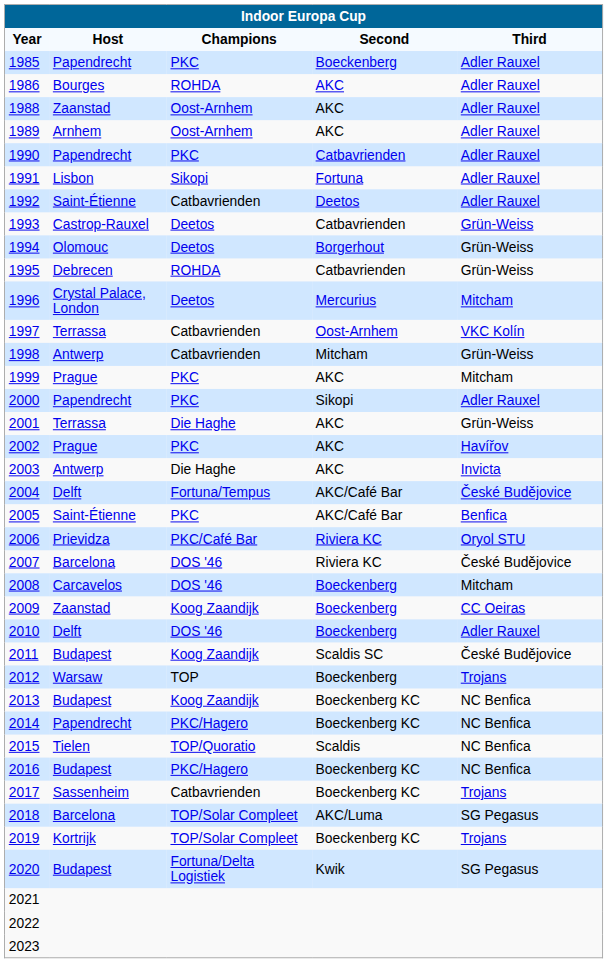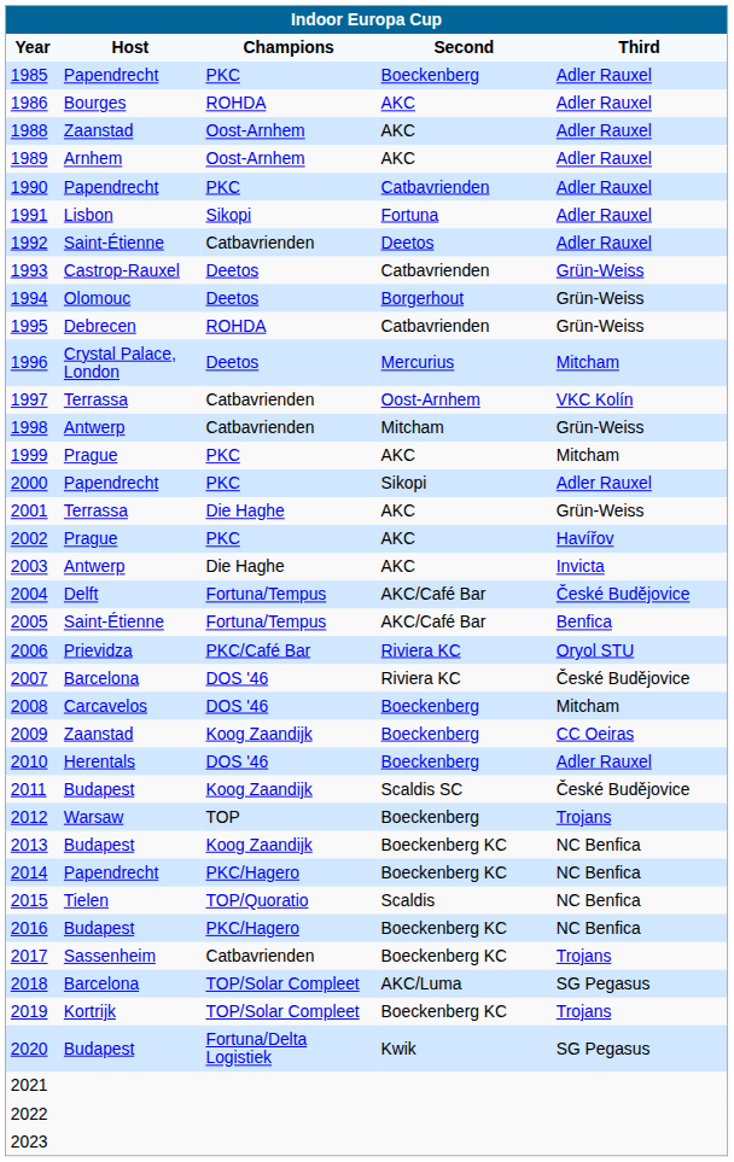2005 | Champions: PKC -> Fortuna/Tempus
2010 | Host: Delft -> Herentals
